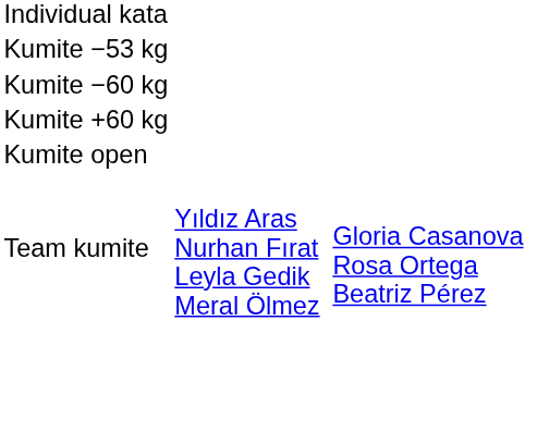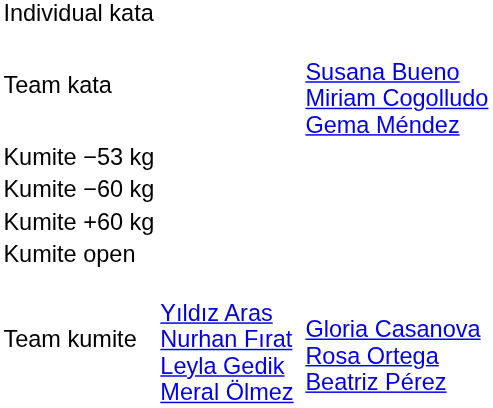+ row: Team kata | Susana Bueno Miriam Cogolludo Gema Méndez
